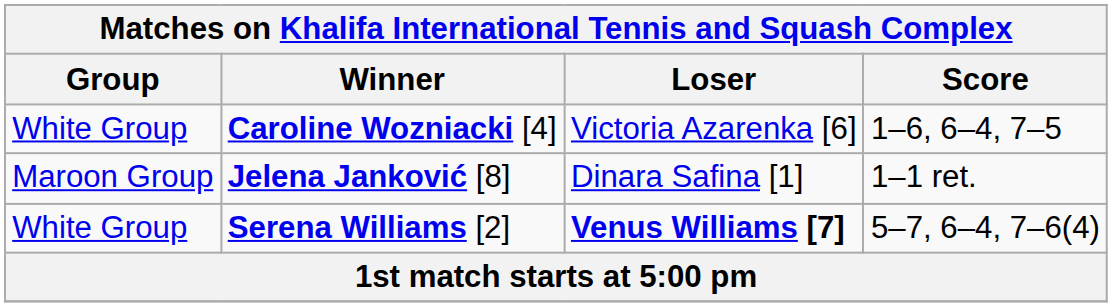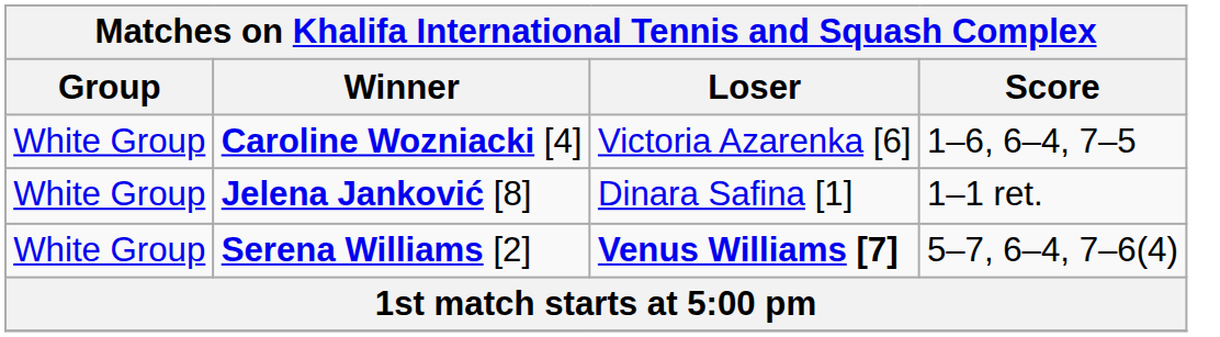Jelena Janković [8] | Group: Maroon Group -> White Group
